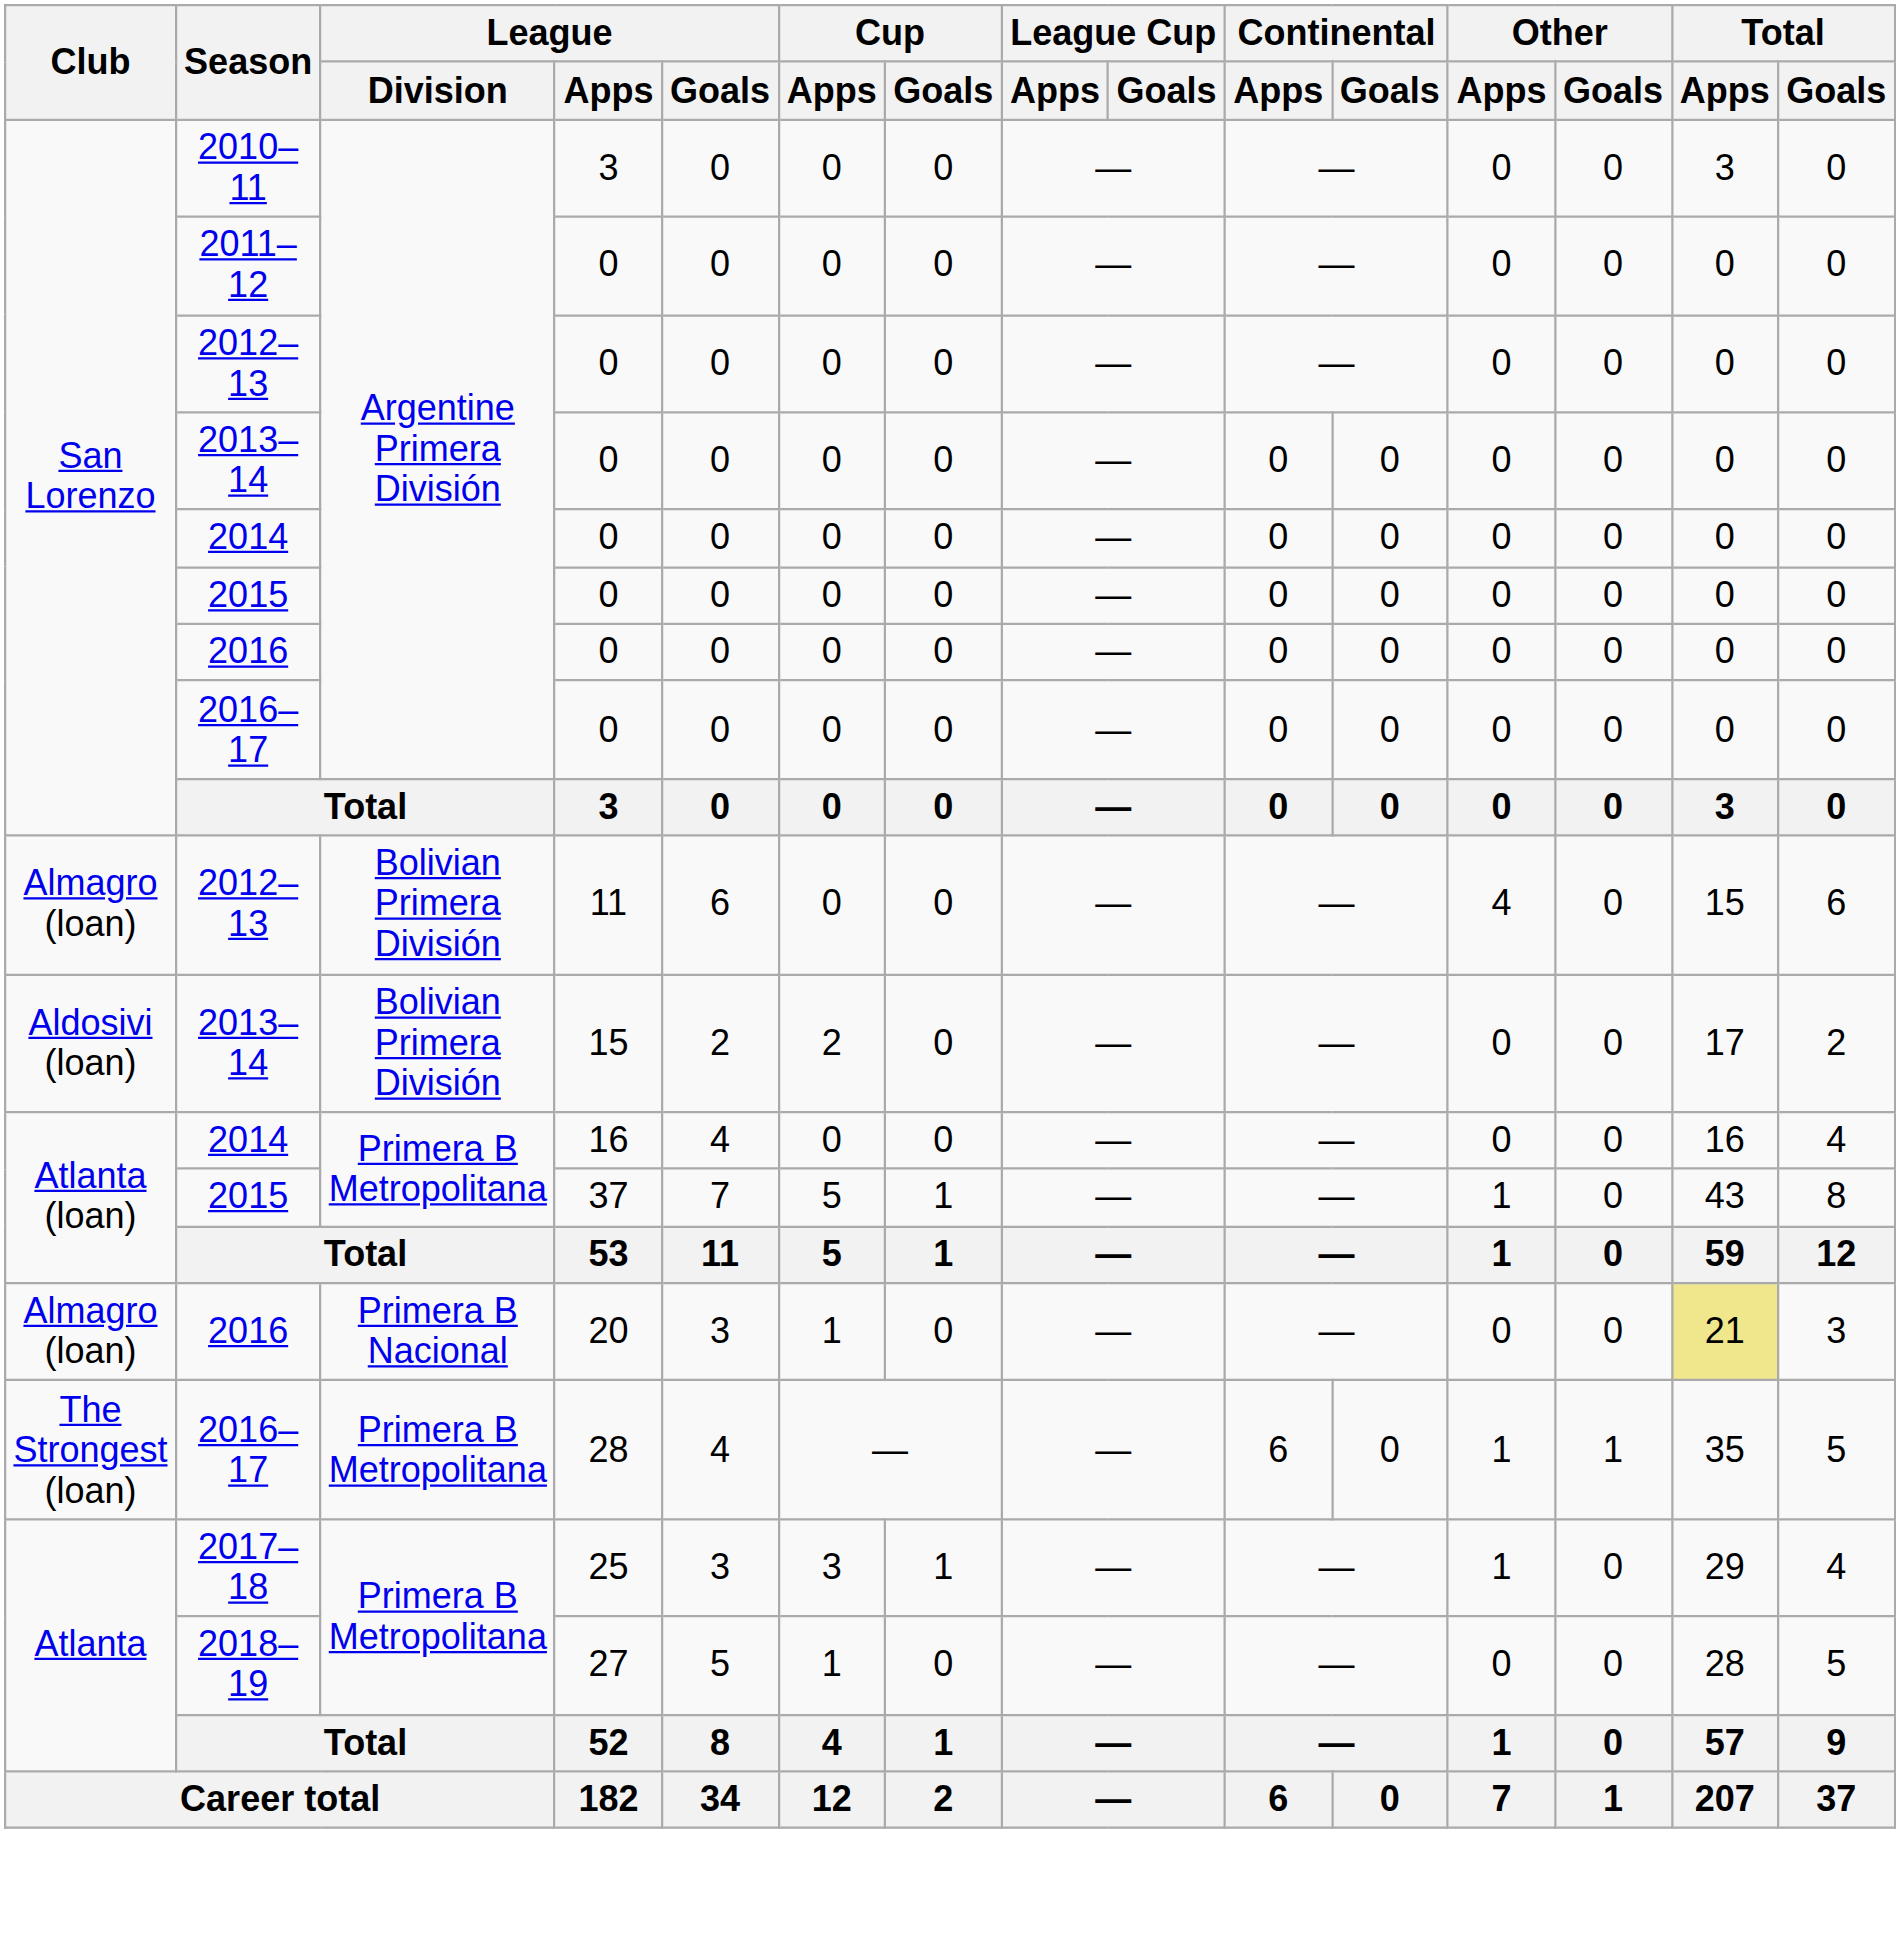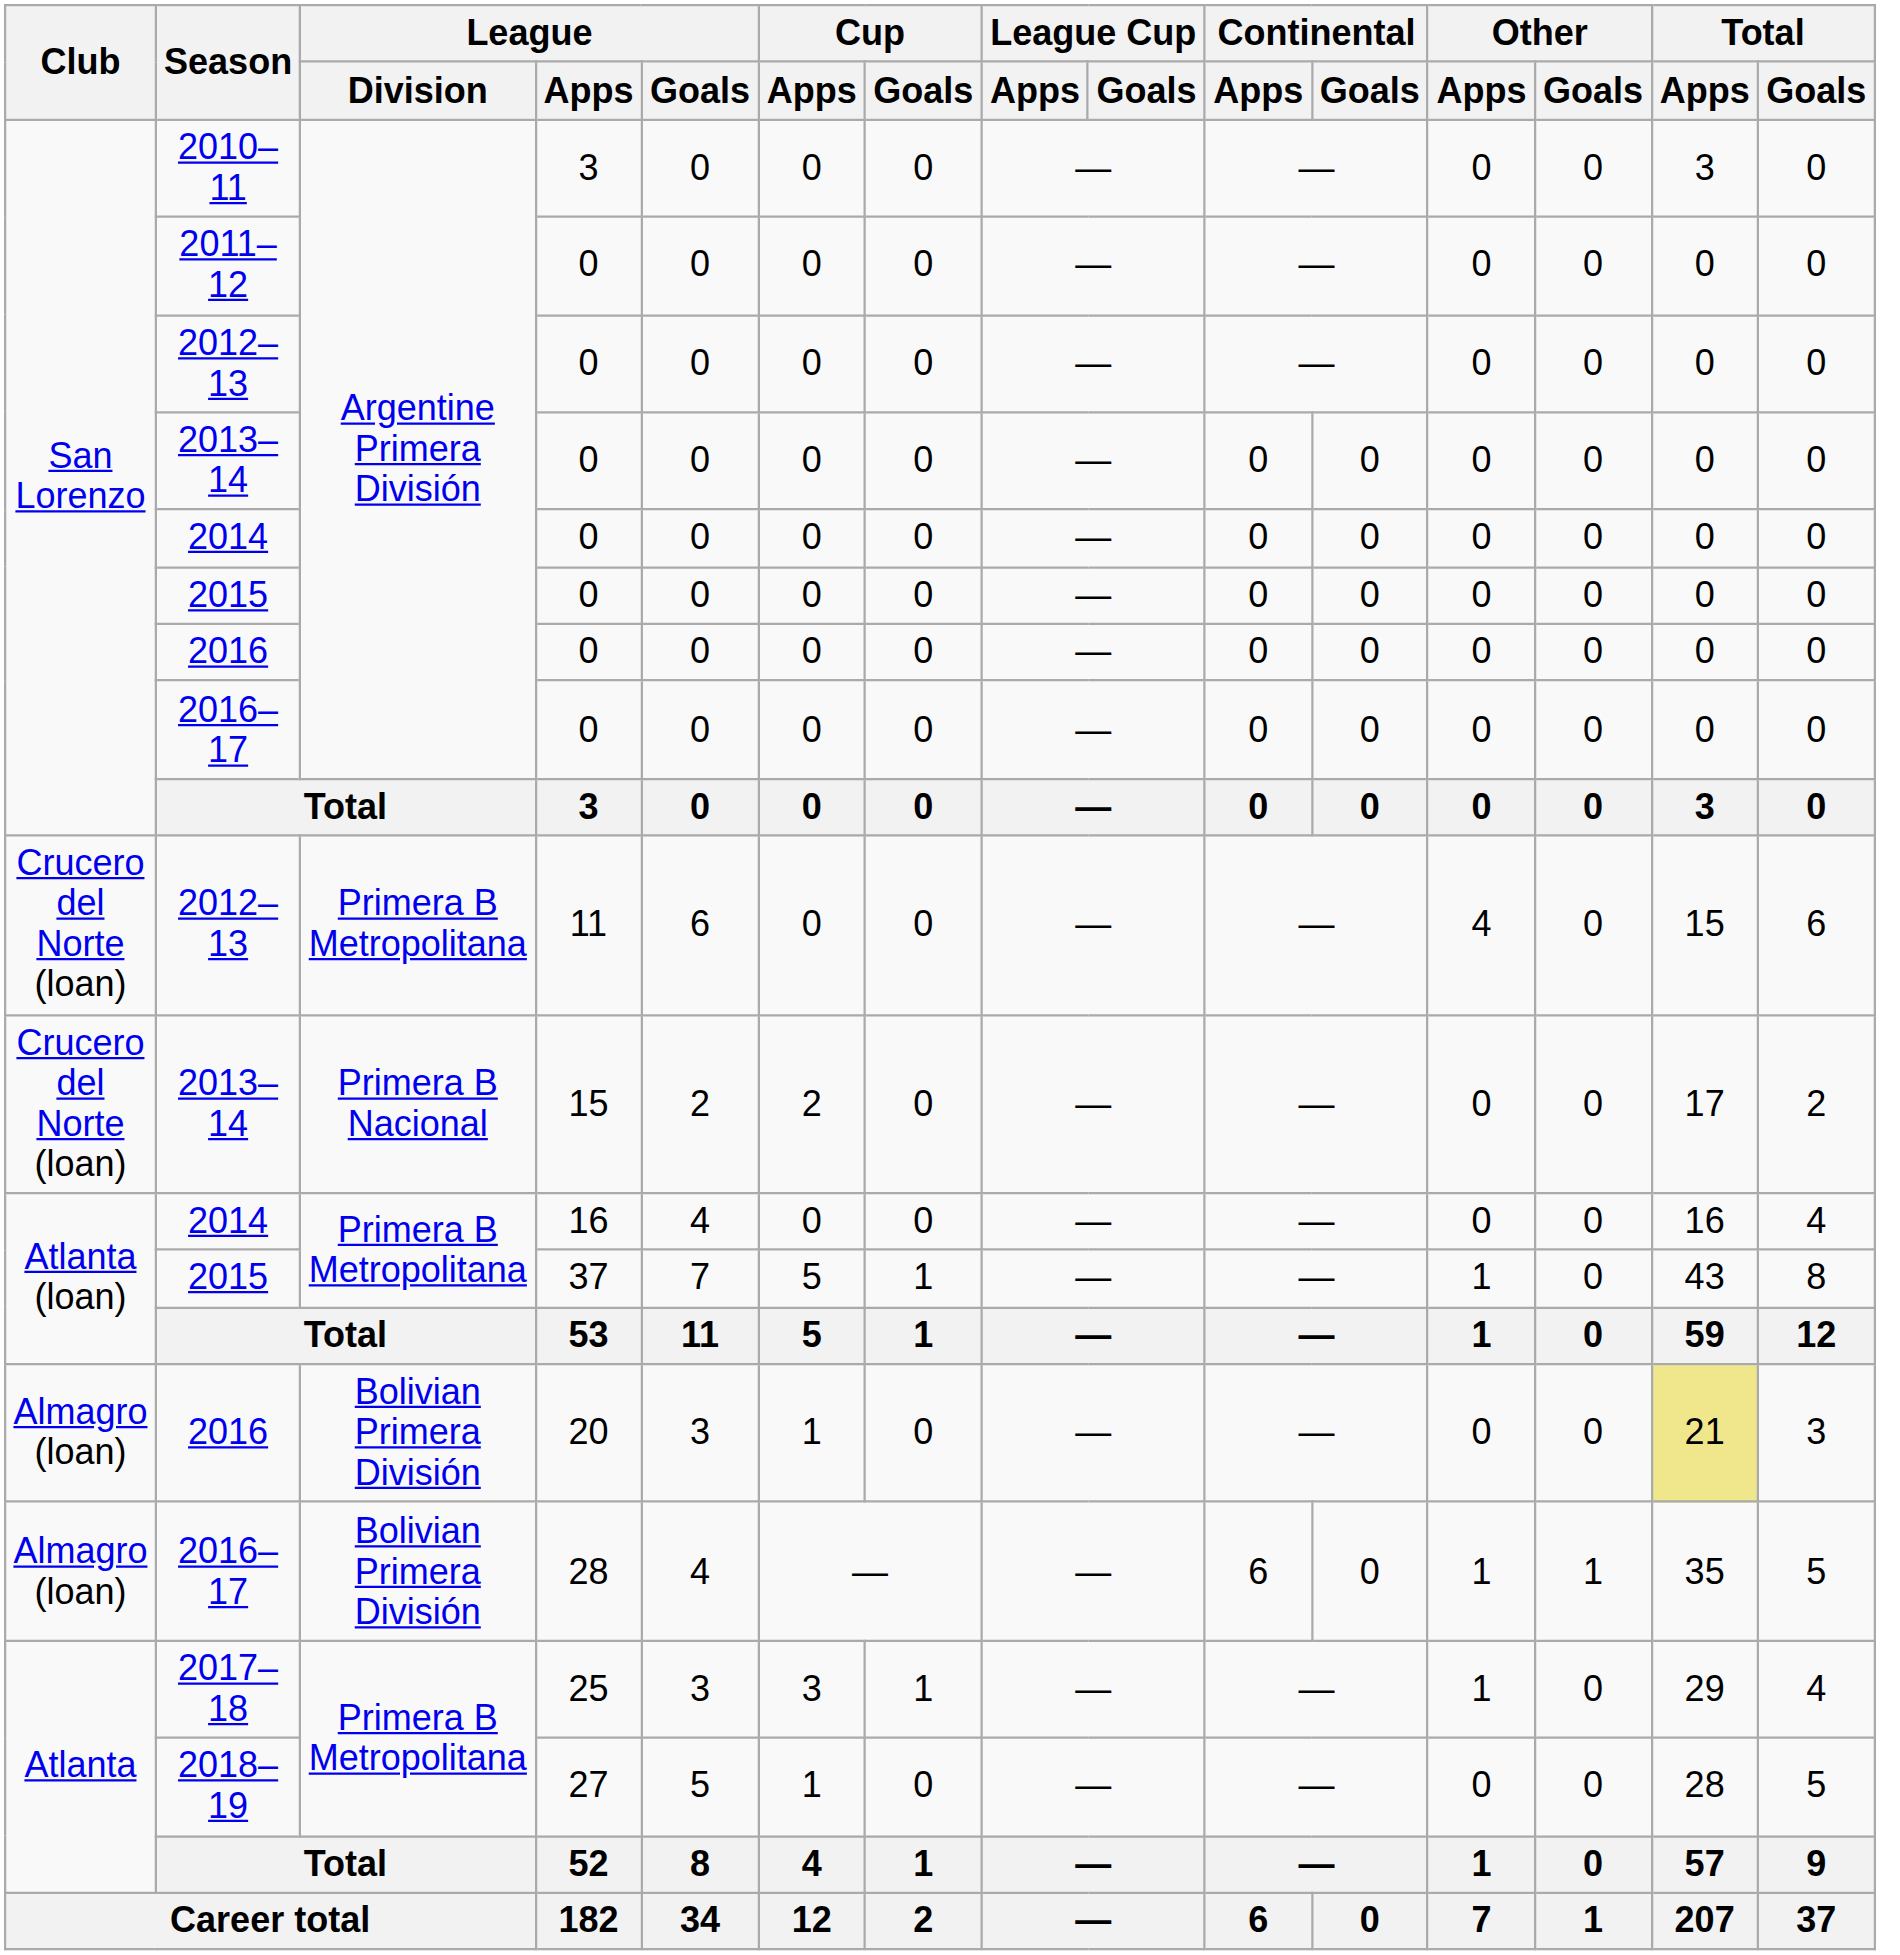2012–13 / 11 | Club: Almagro (loan) -> Crucero del Norte (loan)
2012–13 / 11 | League / Division: Bolivian Primera División -> Primera B Metropolitana
2013–14 / 15 | Club: Aldosivi (loan) -> Crucero del Norte (loan)
2013–14 / 15 | League / Division: Bolivian Primera División -> Primera B Nacional
2016 / 20 | League / Division: Primera B Nacional -> Bolivian Primera División
2016–17 / 28 | Club: The Strongest (loan) -> Almagro (loan)
2016–17 / 28 | League / Division: Primera B Metropolitana -> Bolivian Primera División
